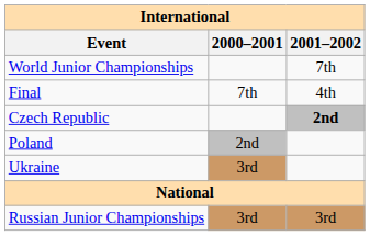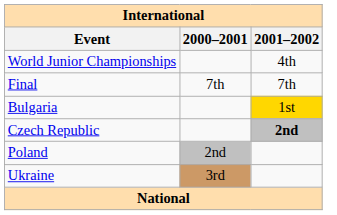World Junior Championships | 2001–2002: 7th -> 4th
Final | 2001–2002: 4th -> 7th
+ row: Bulgaria | 1st
- row: Russian Junior Championships | 3rd | 3rd
